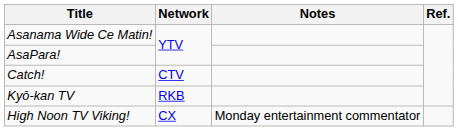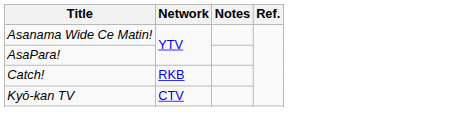Catch! | Network: CTV -> RKB
Kyō-kan TV | Network: RKB -> CTV
- row: High Noon TV Viking! | CX | Monday entertainment commentator
